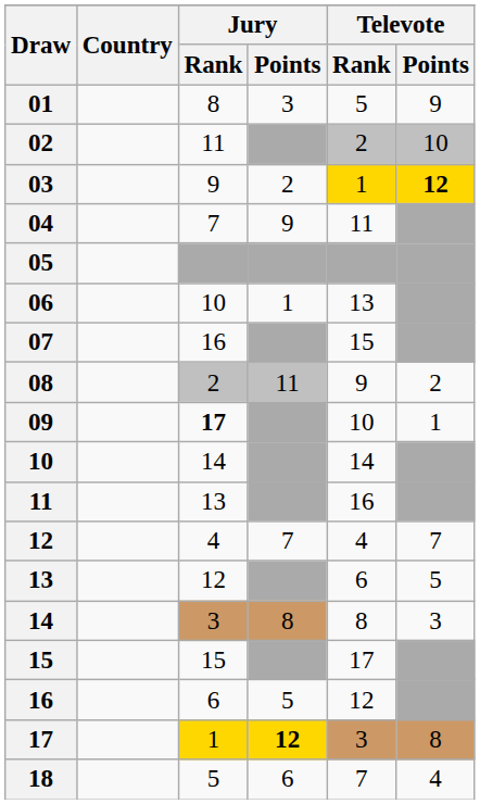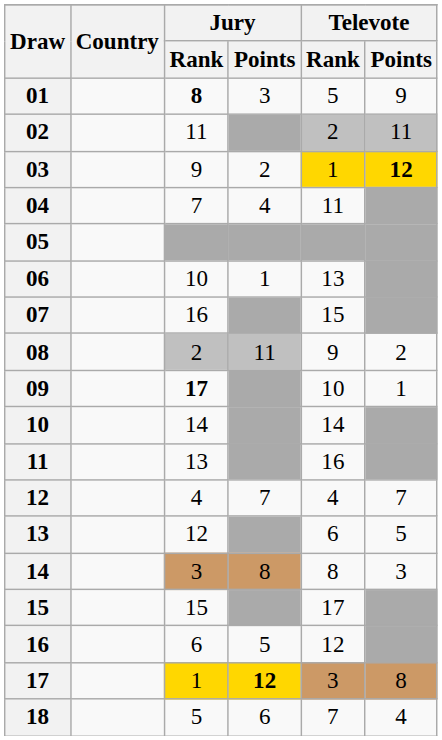01 | Jury / Rank: normal -> bold
02 | Televote / Points: 10 -> 11
04 | Jury / Points: 9 -> 4
